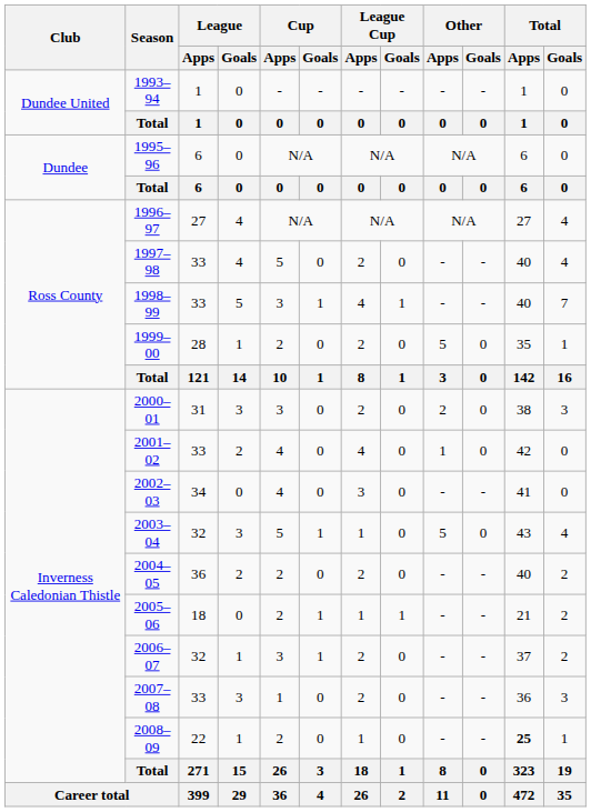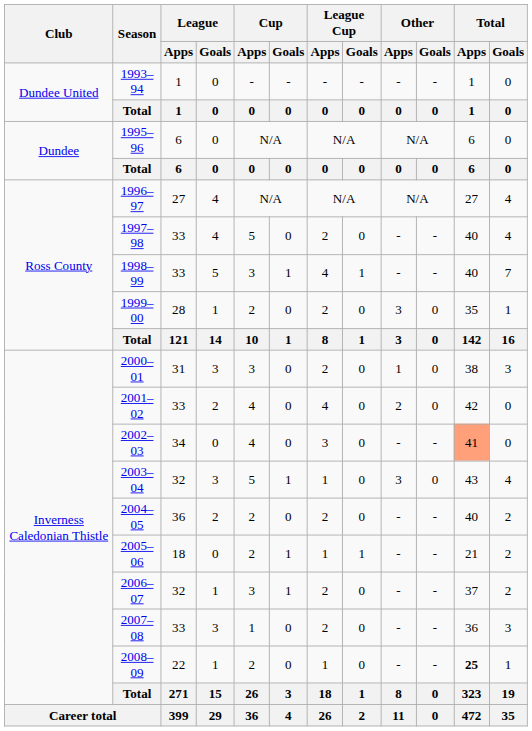1999–00 | Other / Apps: 5 -> 3
2000–01 | Other / Apps: 2 -> 1
2001–02 | Other / Apps: 1 -> 2
2002–03 | Total / Apps: no background -> lightsalmon background
2003–04 | Other / Apps: 5 -> 3
